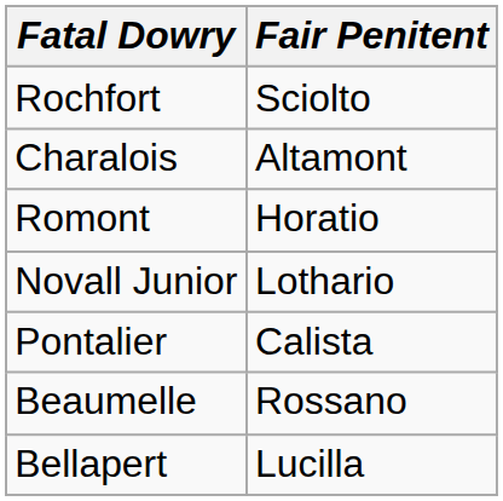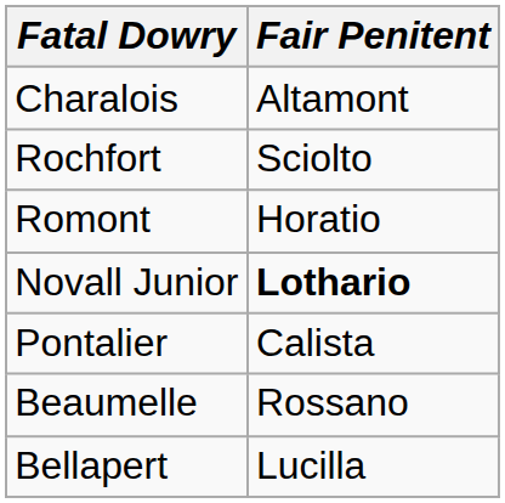rows swapped: Rochfort <-> Charalois
Novall Junior | Fair Penitent: normal -> bold
